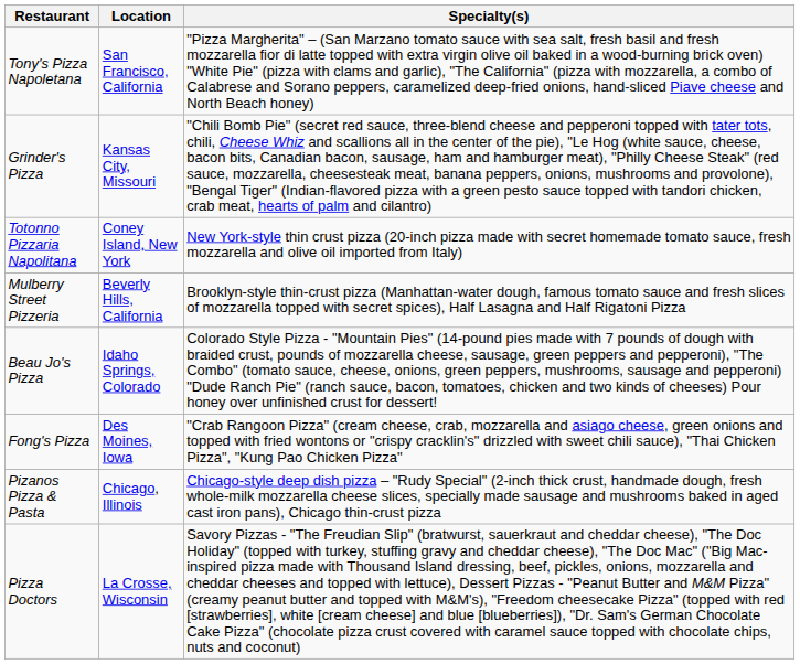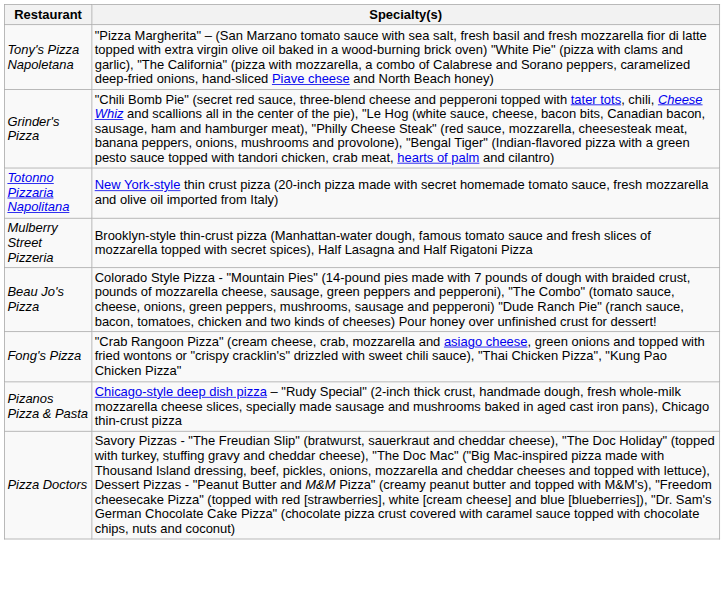- column: Location | San Francisco, California | Kansas City, Missouri | Coney Island, New York | Beverly Hills, California | Idaho Springs, Colorado | Des Moines, Iowa | Chicago, Illinois | La Crosse, Wisconsin
